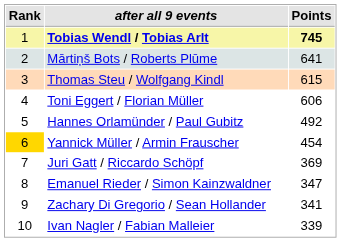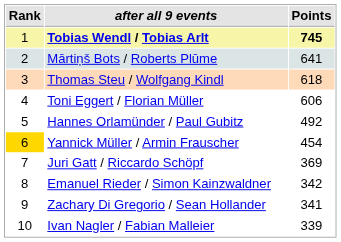Thomas Steu / Wolfgang Kindl | Points: 615 -> 618
Emanuel Rieder / Simon Kainzwaldner | Points: 347 -> 342
